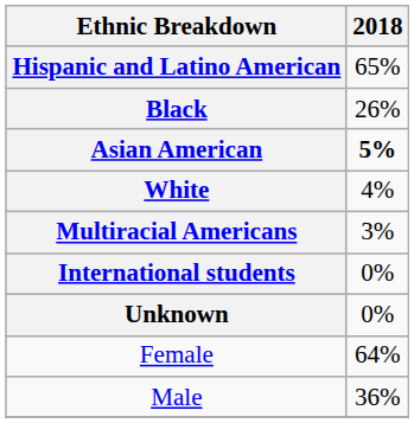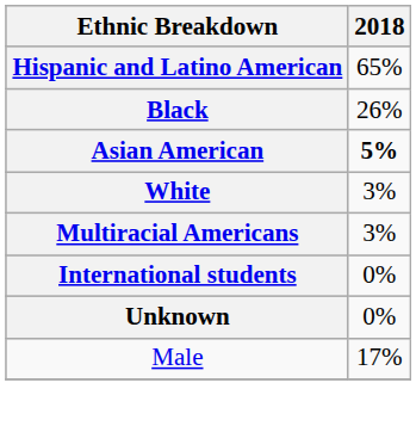White | 2018: 4% -> 3%
- row: Female | 64%
Male | 2018: 36% -> 17%
